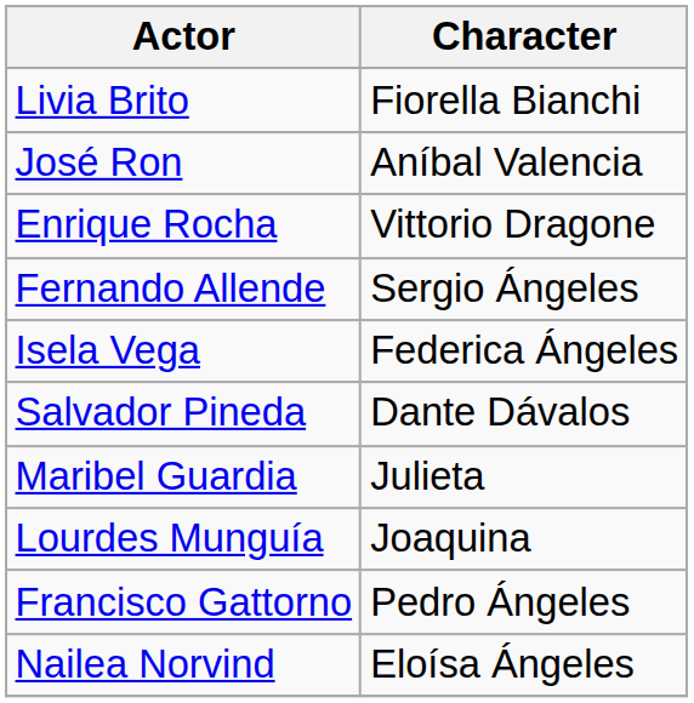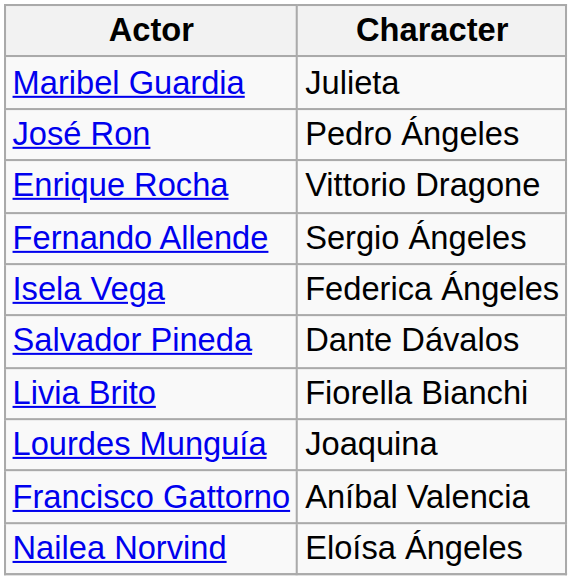rows swapped: Livia Brito <-> Maribel Guardia
José Ron | Character: Aníbal Valencia -> Pedro Ángeles
Francisco Gattorno | Character: Pedro Ángeles -> Aníbal Valencia
